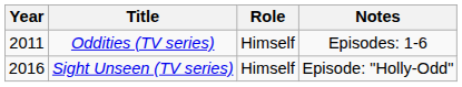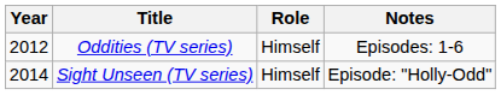Oddities (TV series) | Year: 2011 -> 2012
Sight Unseen (TV series) | Year: 2016 -> 2014
